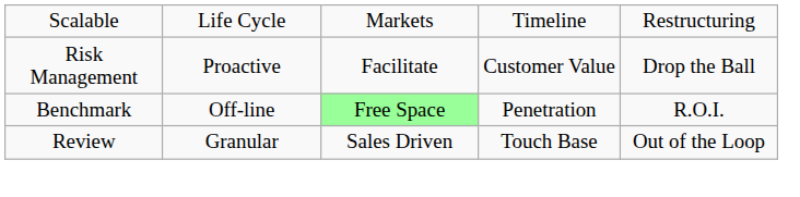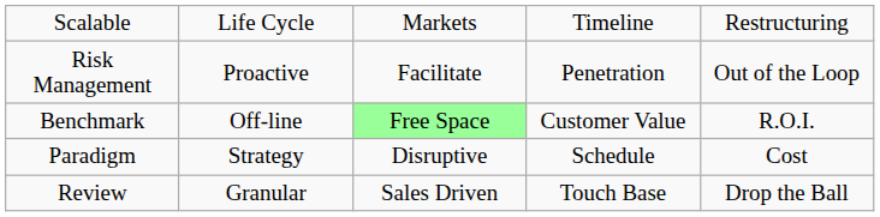Risk Management | column 4: Customer Value -> Penetration
Risk Management | column 5: Drop the Ball -> Out of the Loop
Benchmark | column 4: Penetration -> Customer Value
+ row: Paradigm | Strategy | Disruptive | Schedule | Cost
Review | column 5: Out of the Loop -> Drop the Ball
